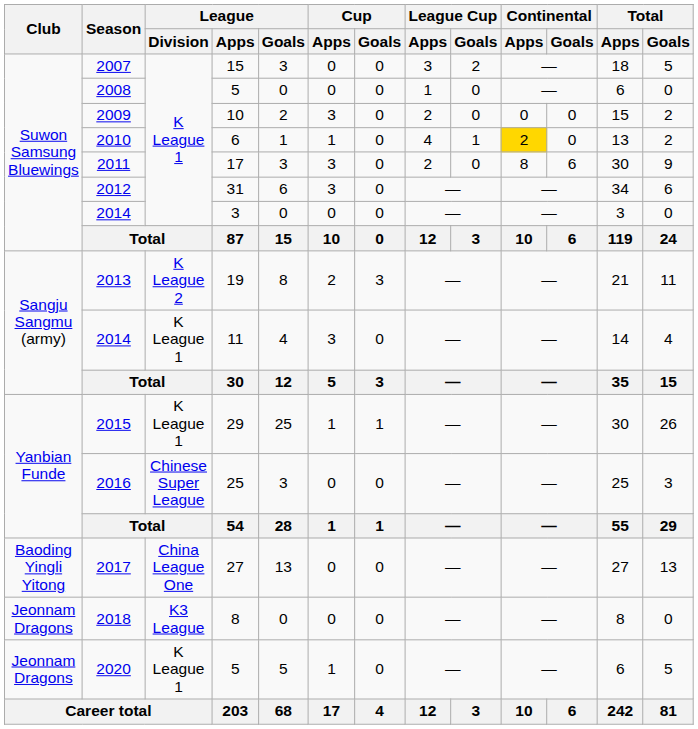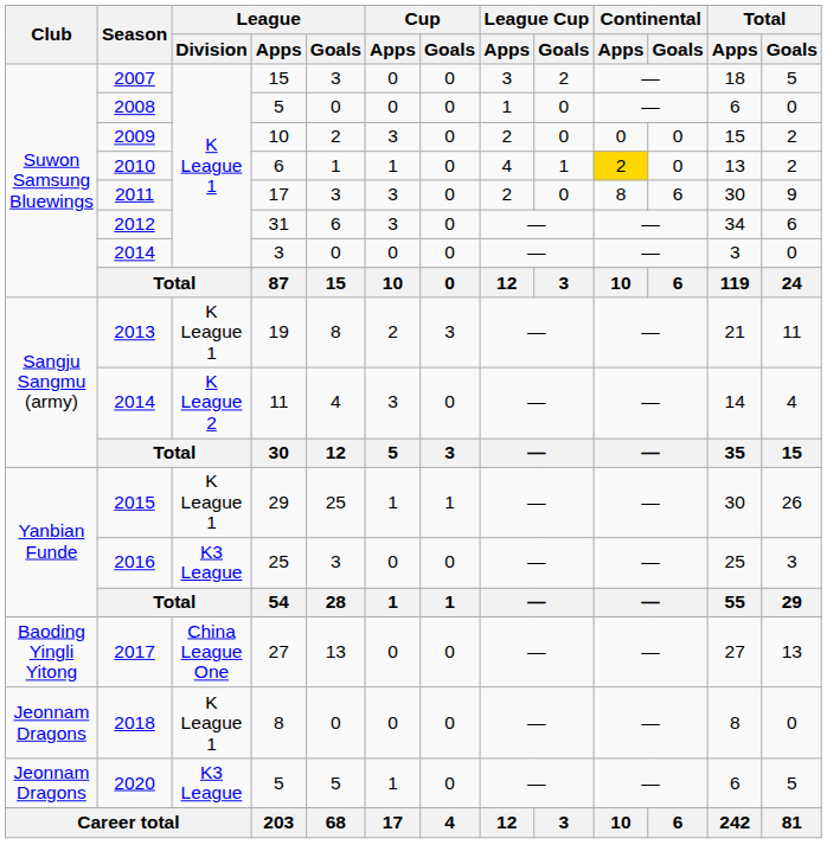2013 | League / Division: K League 2 -> K League 1
2014 / 11 | League / Division: K League 1 -> K League 2
2016 | League / Division: Chinese Super League -> K3 League
2018 | League / Division: K3 League -> K League 1
2020 | League / Division: K League 1 -> K3 League
